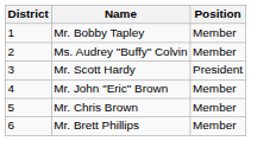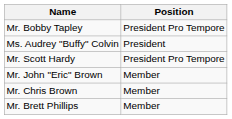- column: District | 1 | 2 | 3 | 4 | 5 | 6
Mr. Bobby Tapley | Position: Member -> President Pro Tempore
Ms. Audrey "Buffy" Colvin | Position: Member -> President
Mr. Scott Hardy | Position: President -> President Pro Tempore
